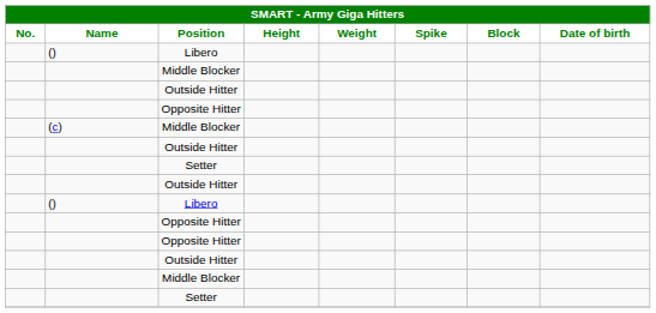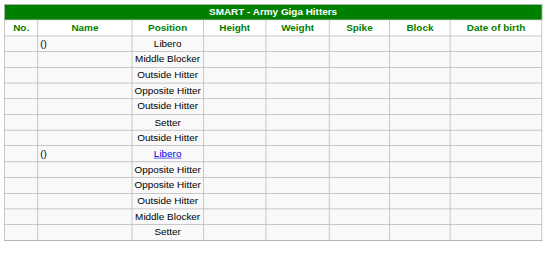- row: (c) | Middle Blocker
